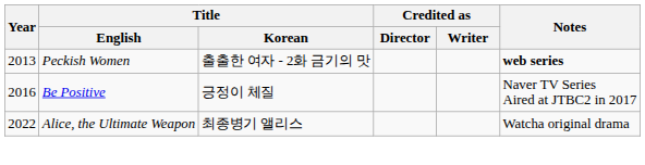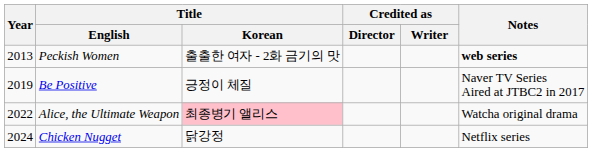Be Positive | Year: 2016 -> 2019
Alice, the Ultimate Weapon | Title / Korean: no background -> pink background
+ row: 2024 | Chicken Nugget | 닭강정 | Netflix series
